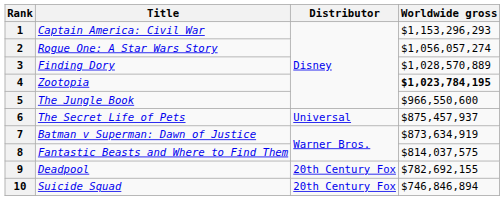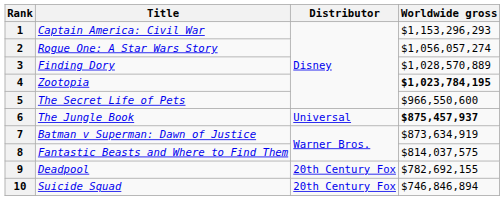5 | Title: The Jungle Book -> The Secret Life of Pets
6 | Title: The Secret Life of Pets -> The Jungle Book
6 | Worldwide gross: normal -> bold
